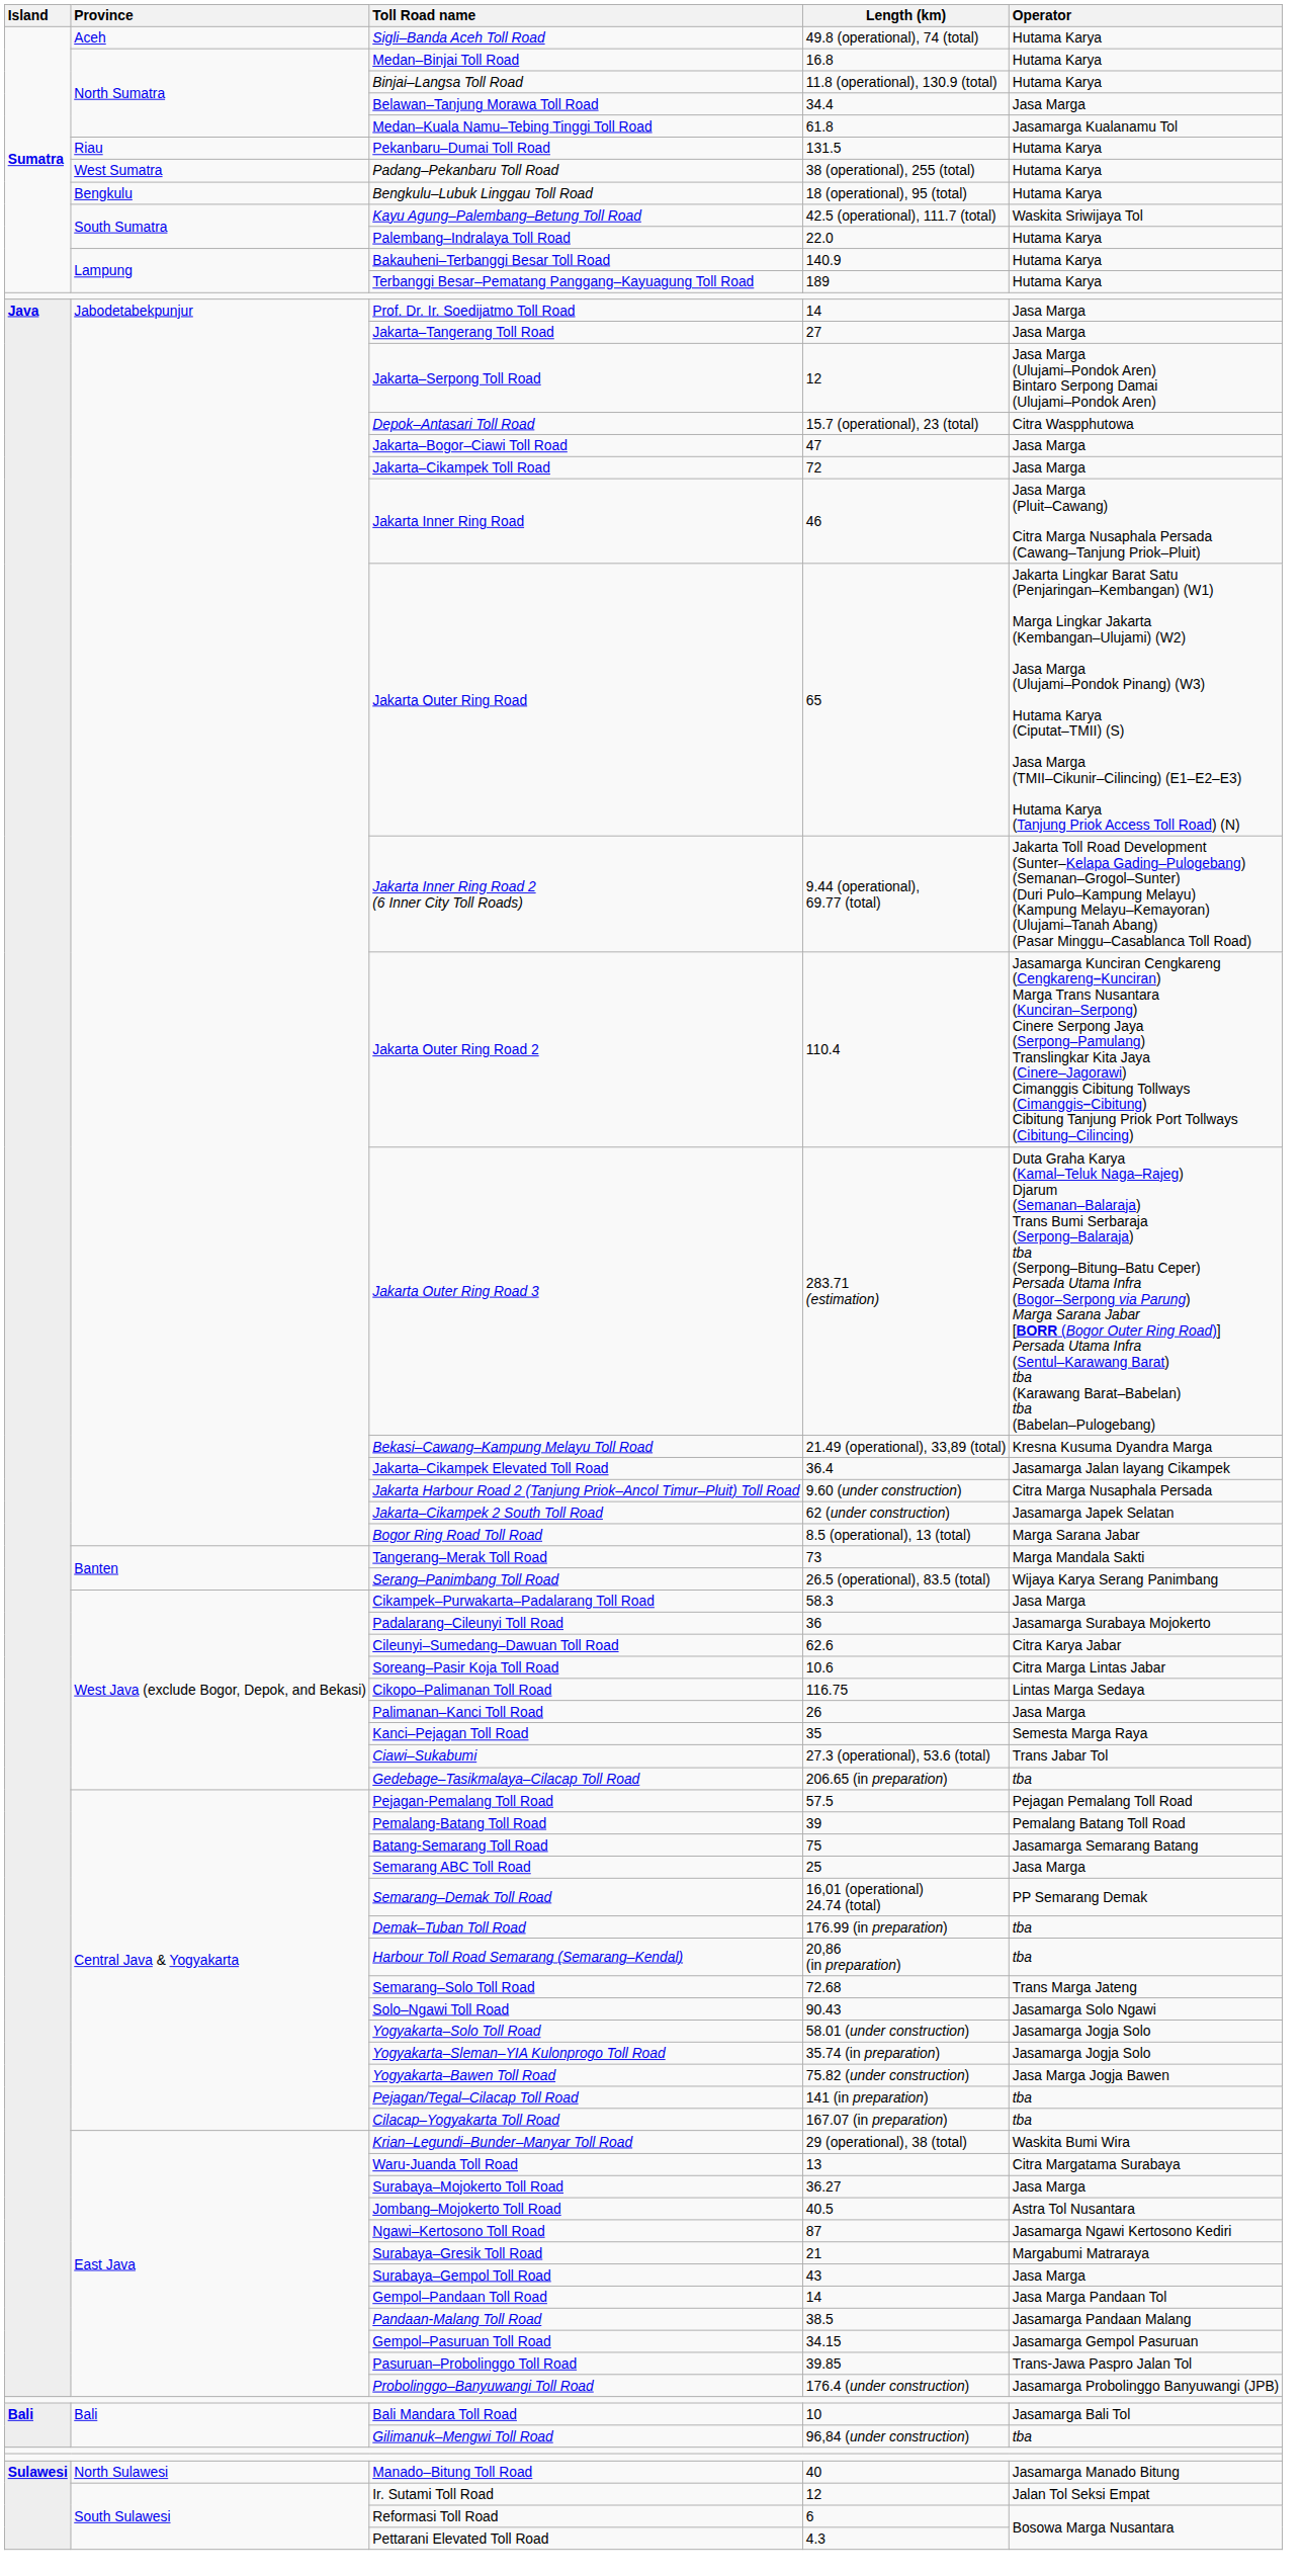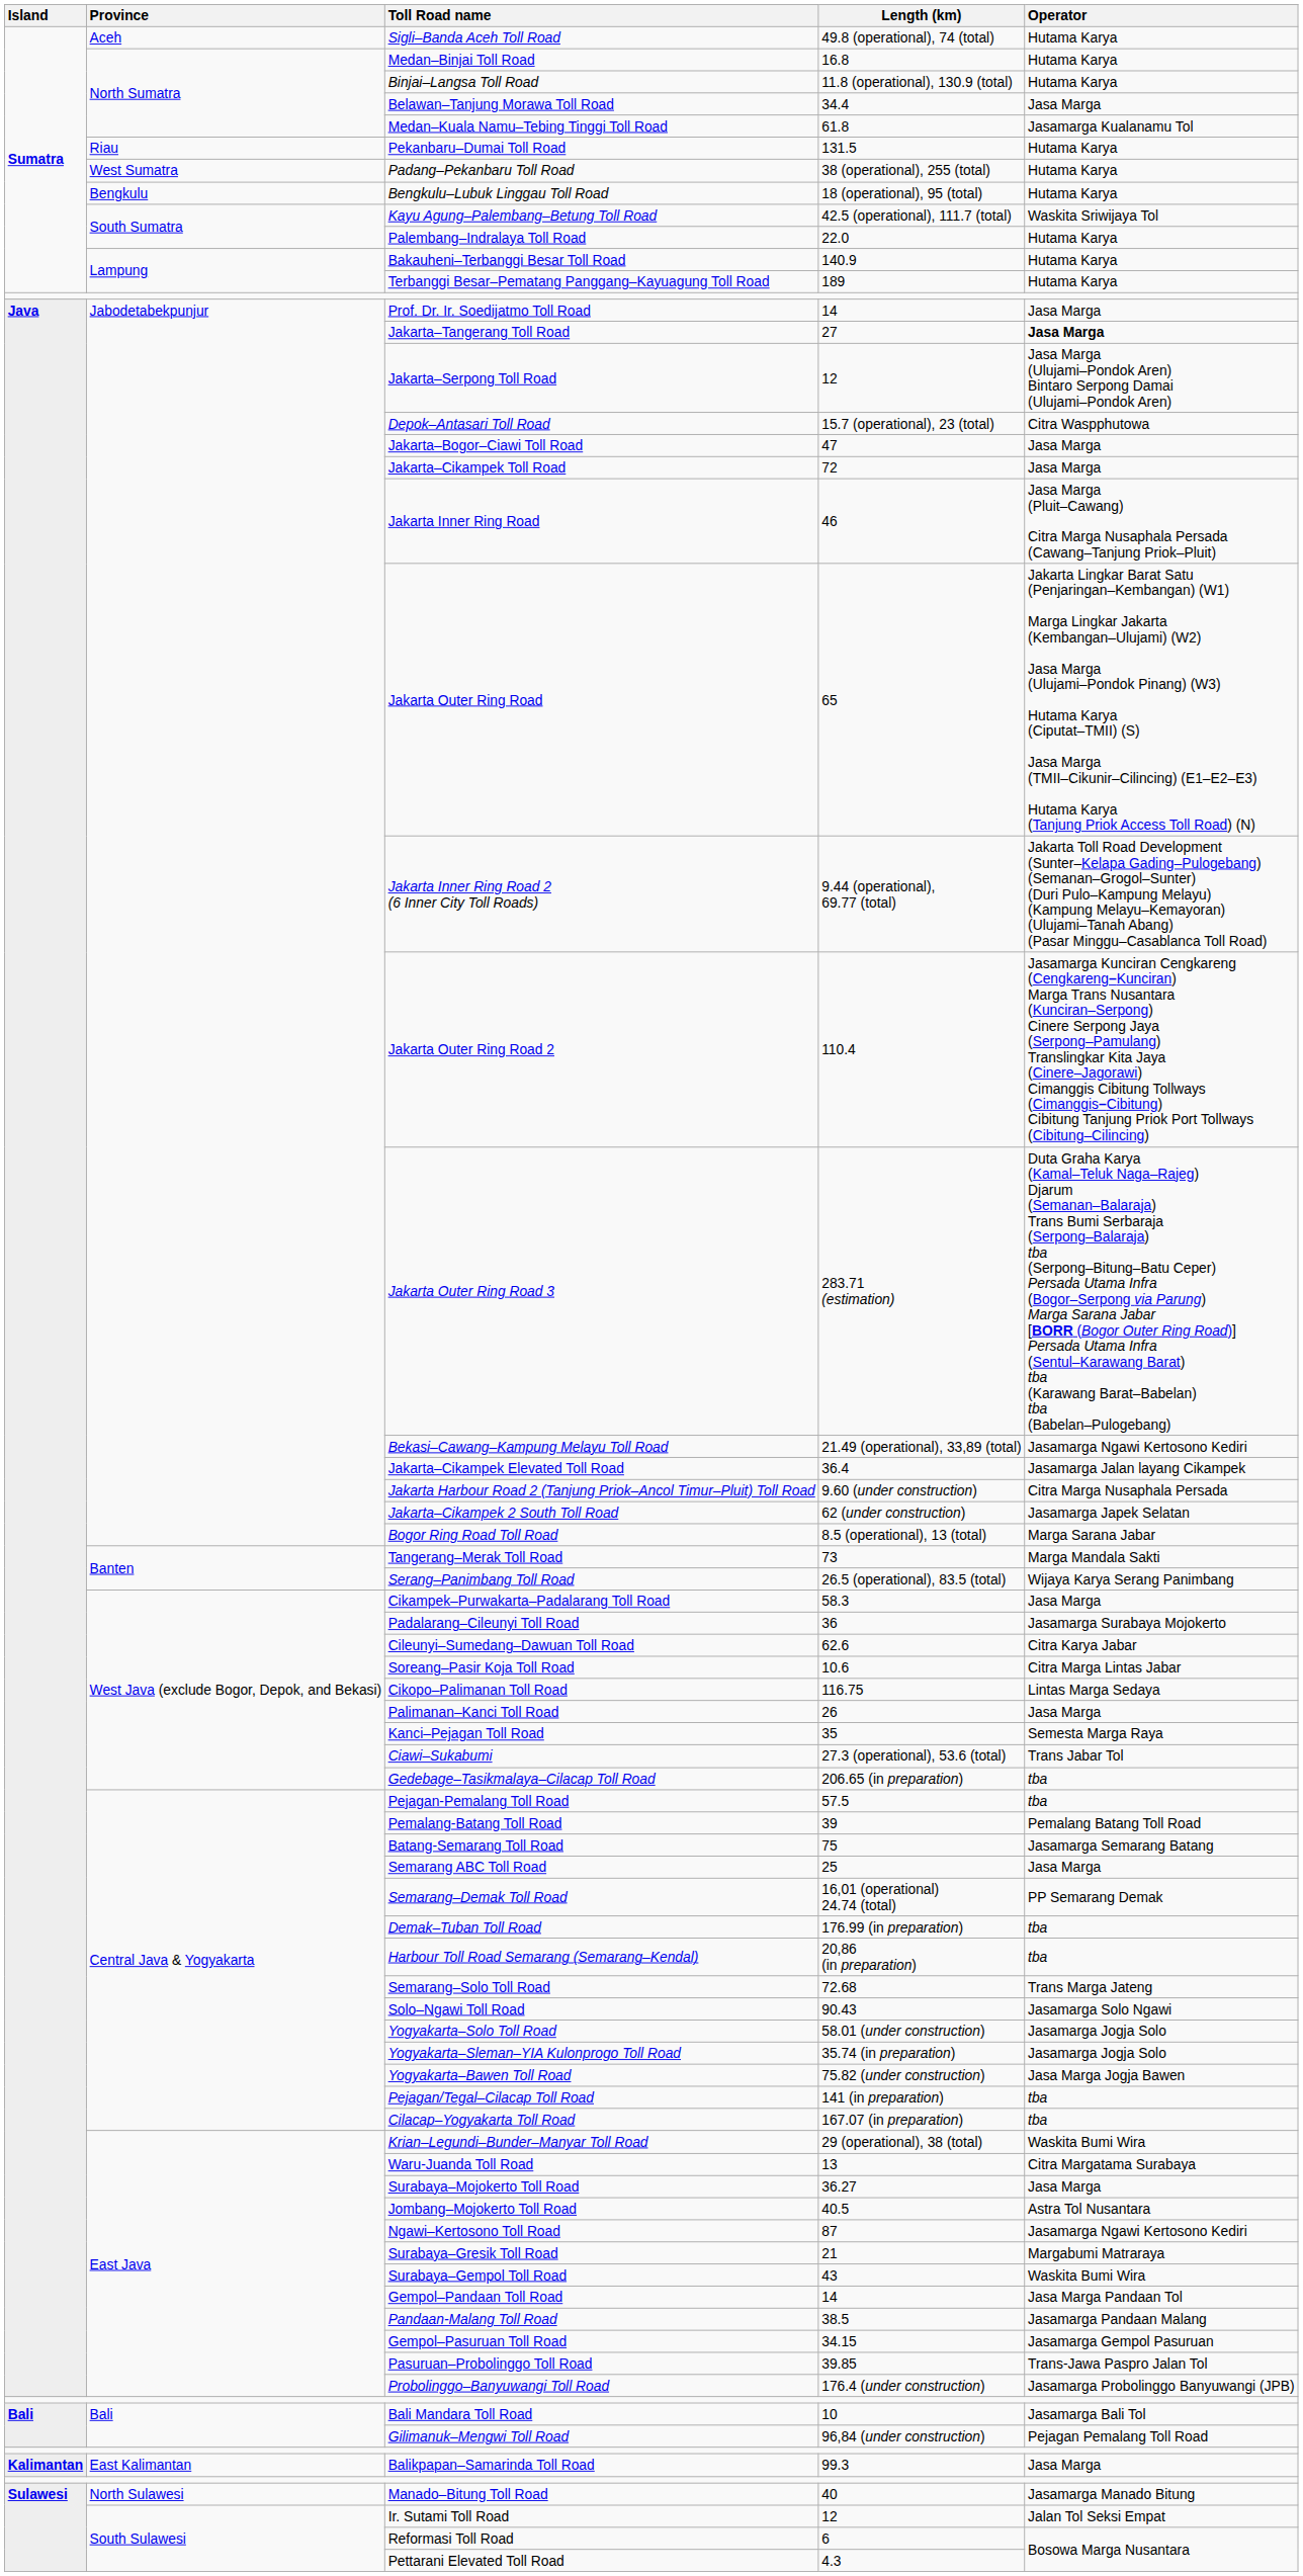Jakarta–Tangerang Toll Road | Operator: normal -> bold
Bekasi–Cawang–Kampung Melayu Toll Road | Operator: Kresna Kusuma Dyandra Marga -> Jasamarga Ngawi Kertosono Kediri
Pejagan-Pemalang Toll Road | Operator: Pejagan Pemalang Toll Road -> tba
Surabaya–Gempol Toll Road | Operator: Jasa Marga -> Waskita Bumi Wira
Gilimanuk–Mengwi Toll Road | Operator: tba -> Pejagan Pemalang Toll Road
+ row: Kalimantan | East Kalimantan | Balikpapan–Samarinda Toll Road | 99.3 | Jasa Marga
